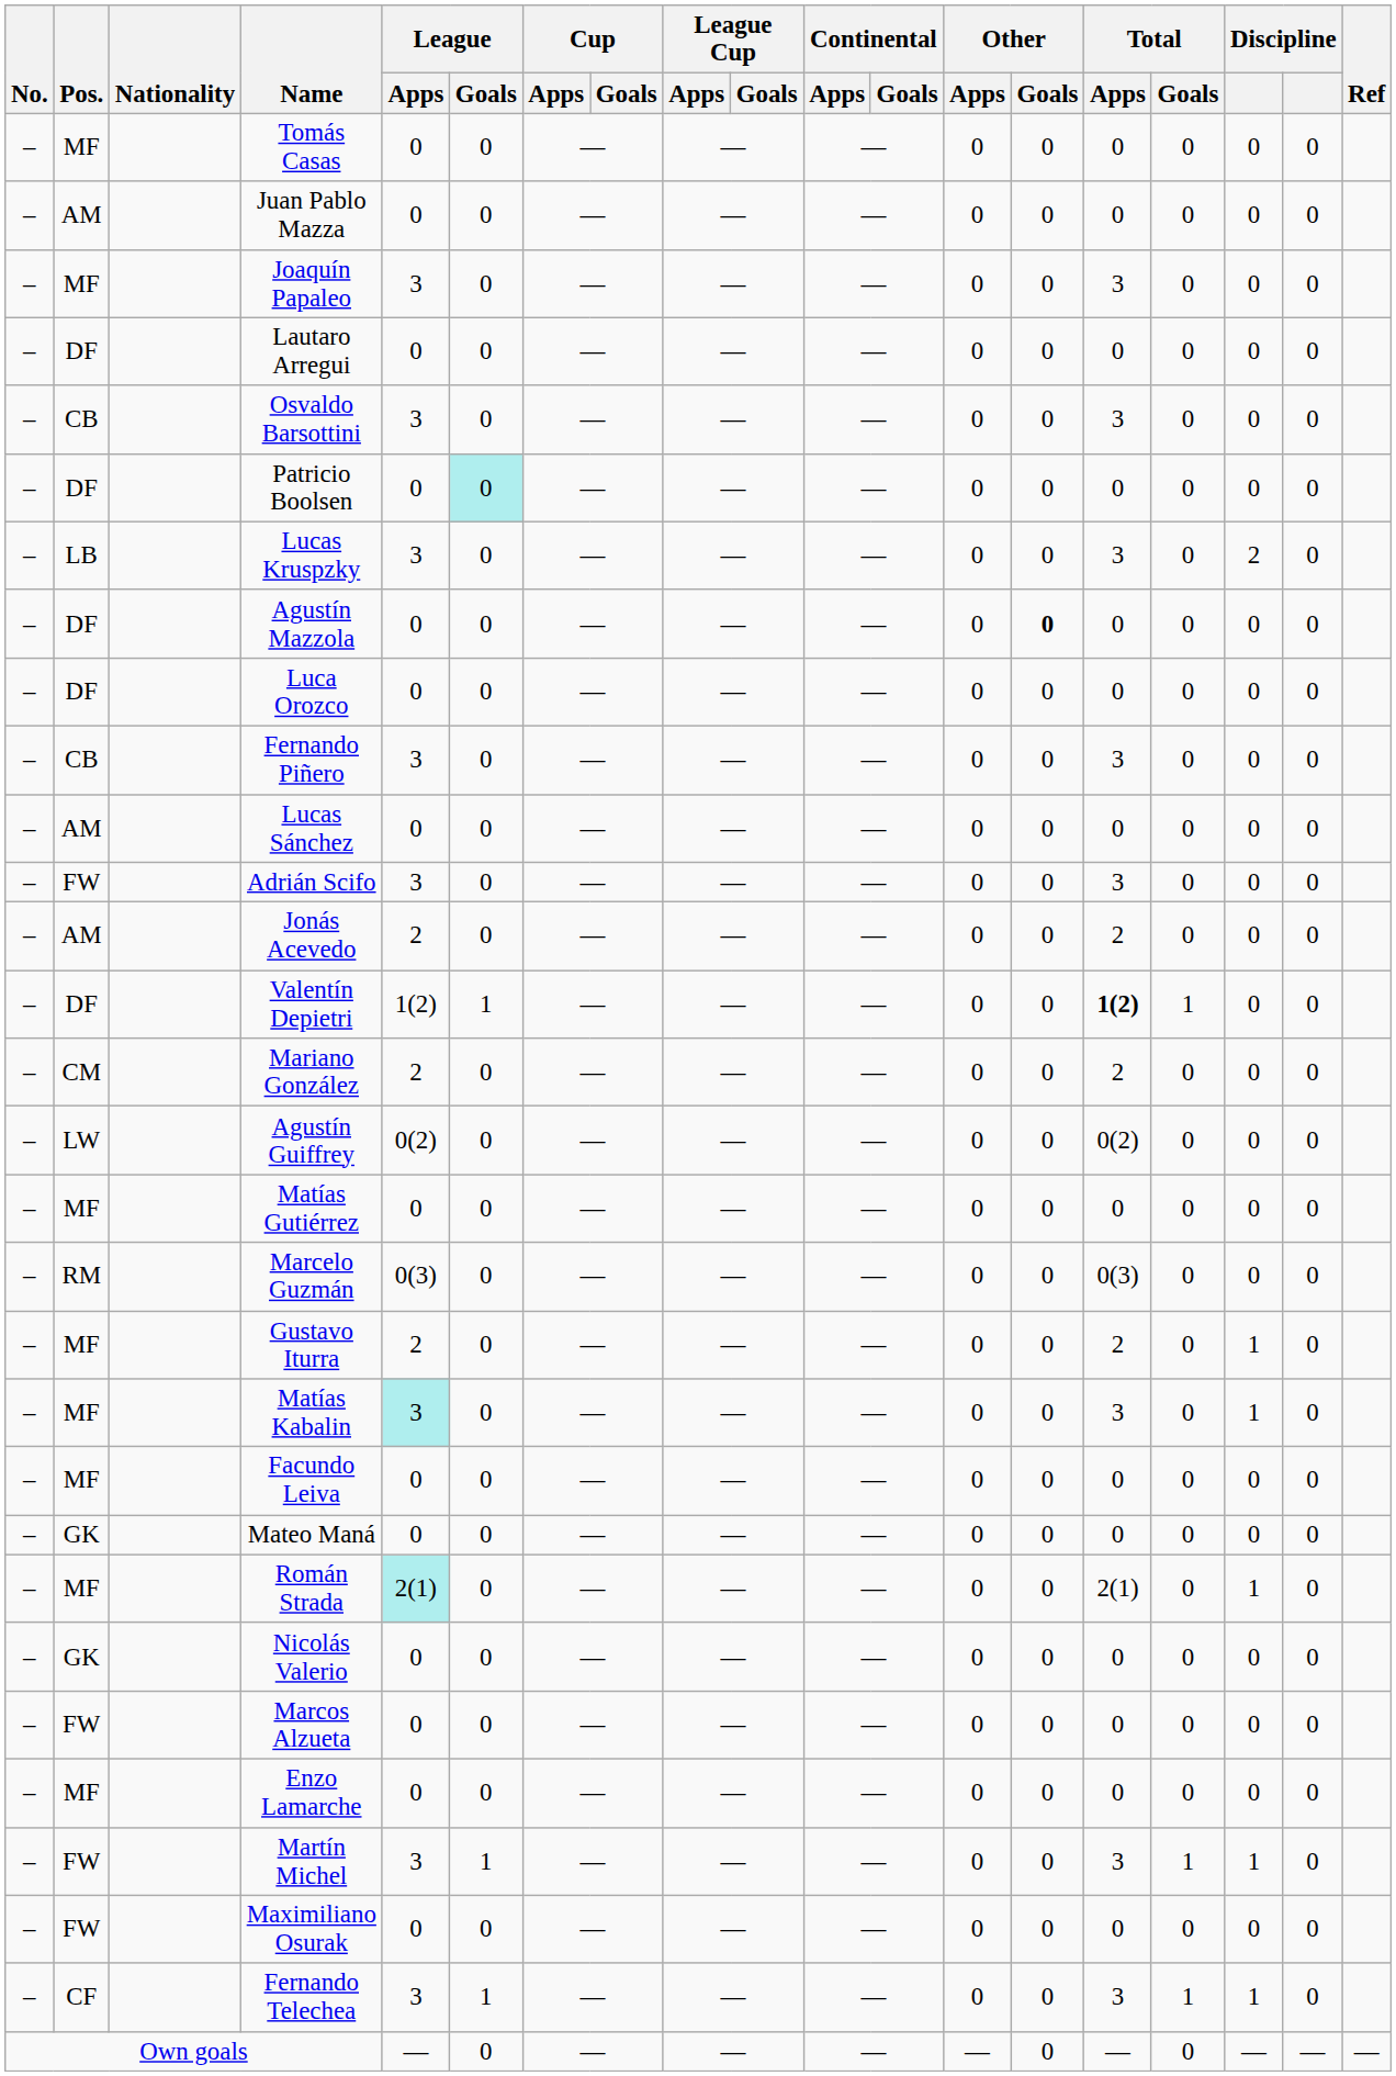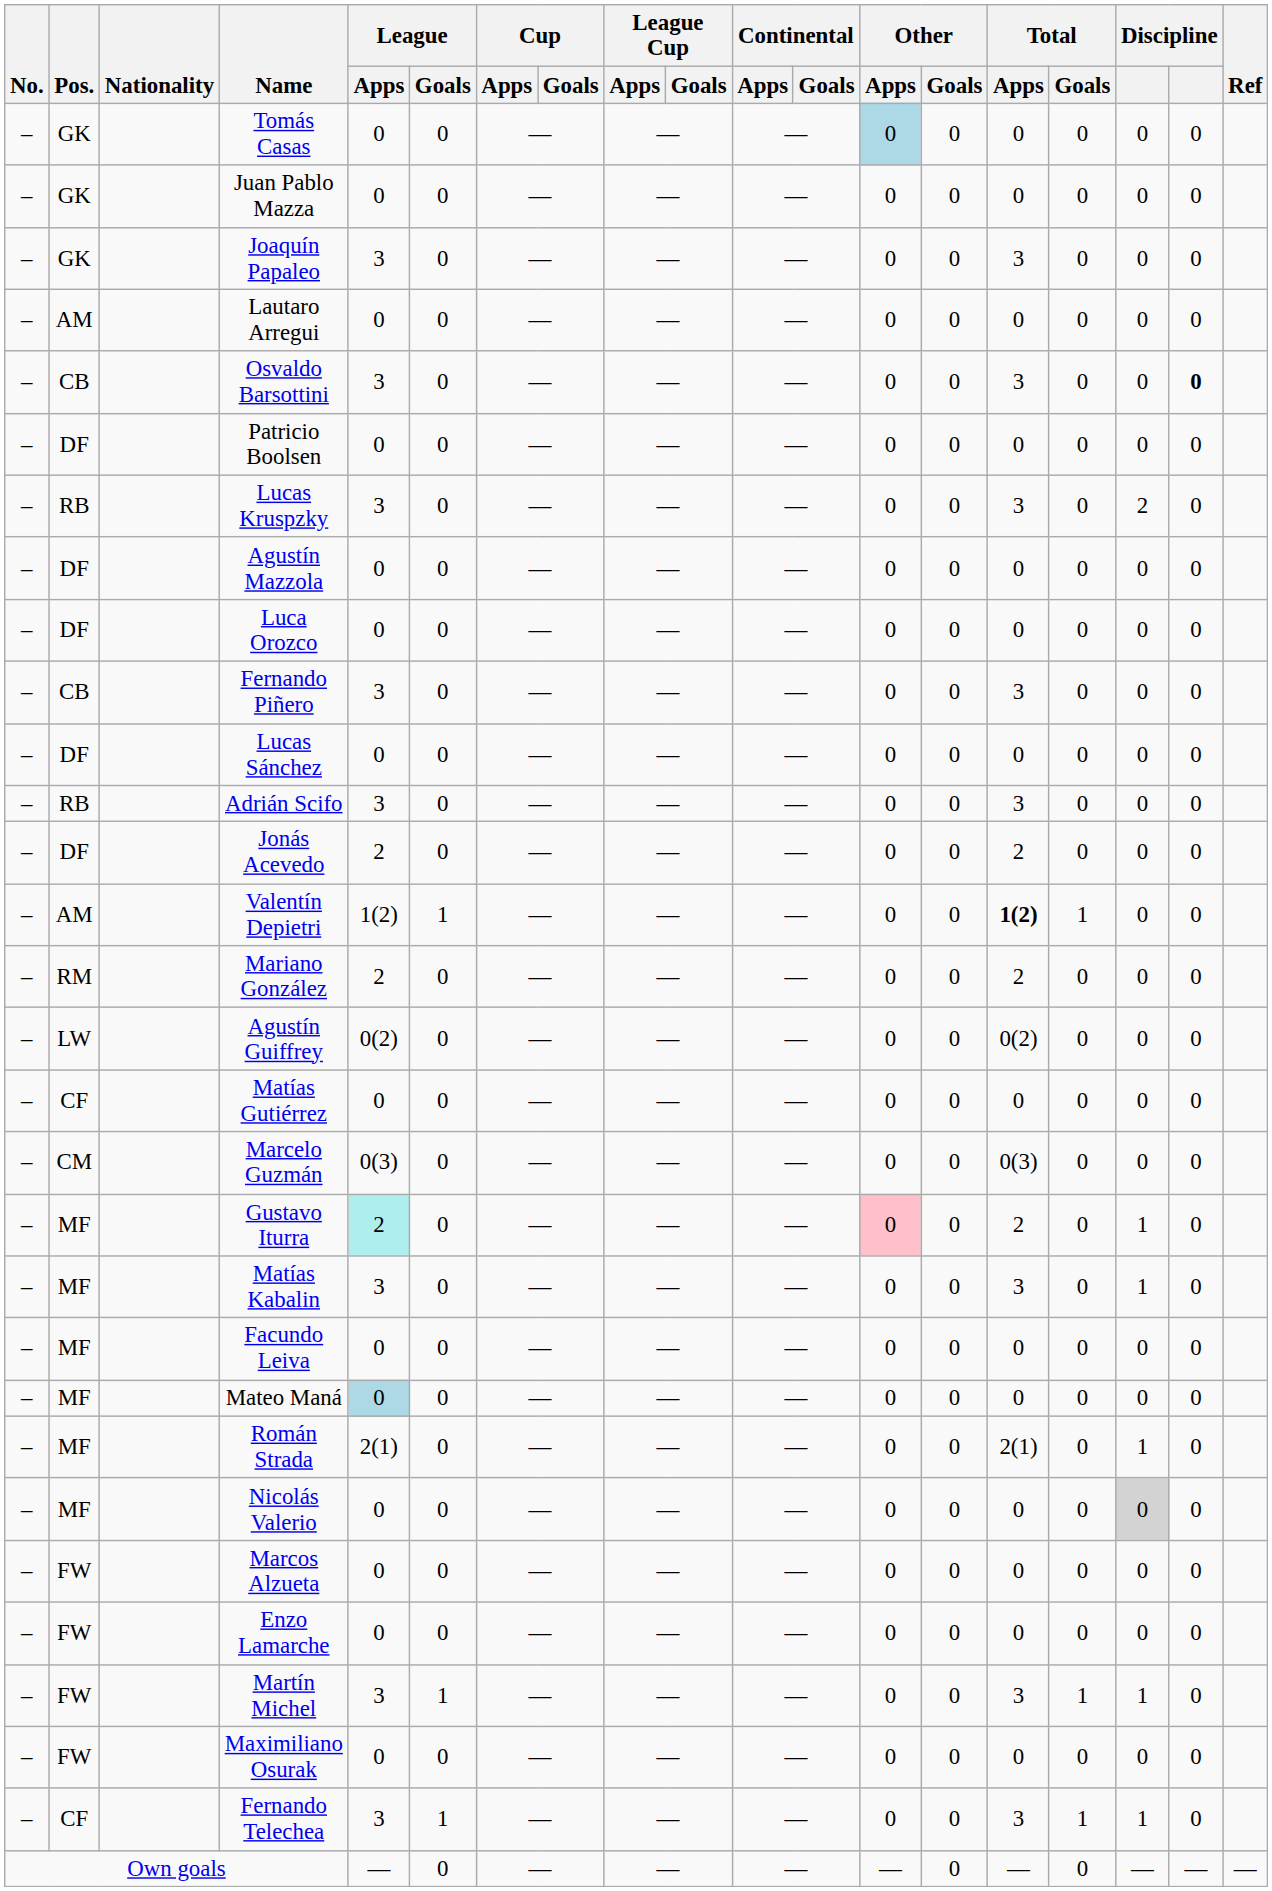Tomás Casas | Pos.: MF -> GK
Tomás Casas | Other / Apps: no background -> lightblue background
Juan Pablo Mazza | Pos.: AM -> GK
Joaquín Papaleo | Pos.: MF -> GK
Lautaro Arregui | Pos.: DF -> AM
Osvaldo Barsottini | column 18: normal -> bold
Patricio Boolsen | League / Goals: paleturquoise background -> no background
Lucas Kruspzky | Pos.: LB -> RB
Agustín Mazzola | Other / Goals: bold -> normal
Lucas Sánchez | Pos.: AM -> DF
Adrián Scifo | Pos.: FW -> RB
Jonás Acevedo | Pos.: AM -> DF
Valentín Depietri | Pos.: DF -> AM
Mariano González | Pos.: CM -> RM
Matías Gutiérrez | Pos.: MF -> CF
Marcelo Guzmán | Pos.: RM -> CM
Gustavo Iturra | League / Apps: no background -> paleturquoise background
Gustavo Iturra | Other / Apps: no background -> pink background
Matías Kabalin | League / Apps: paleturquoise background -> no background
Mateo Maná | Pos.: GK -> MF
Mateo Maná | League / Apps: no background -> lightblue background
Román Strada | League / Apps: paleturquoise background -> no background
Nicolás Valerio | Pos.: GK -> MF
Nicolás Valerio | column 17: no background -> lightgrey background
Enzo Lamarche | Pos.: MF -> FW
